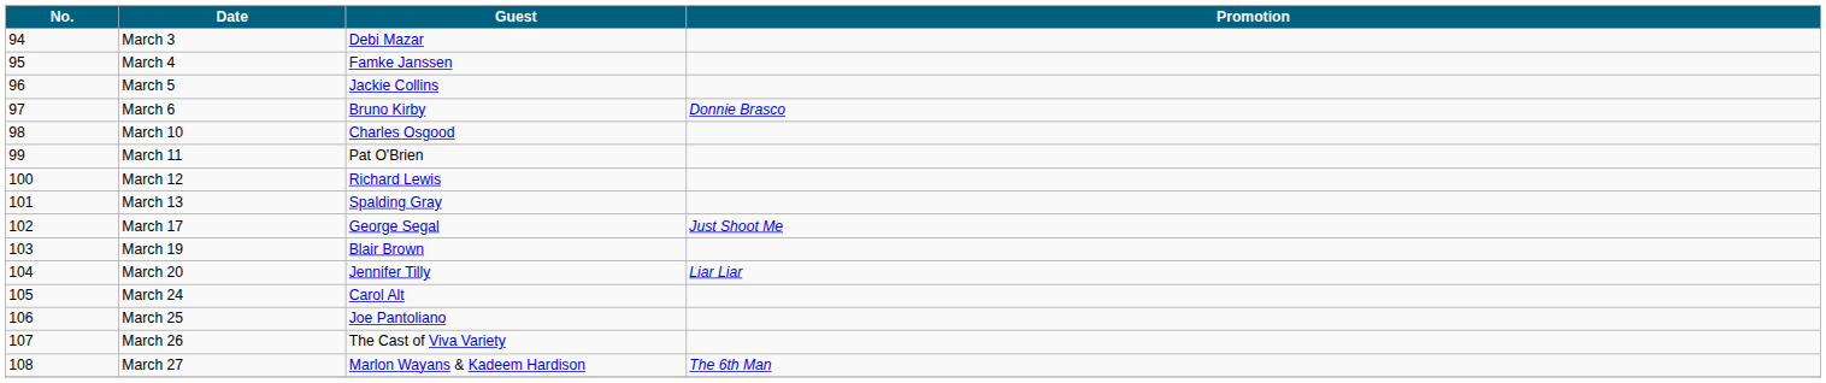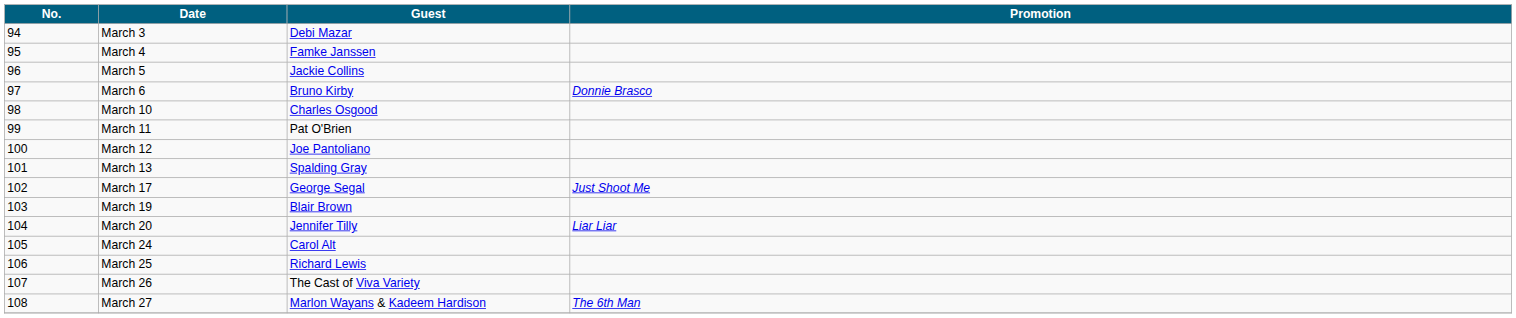March 12 | Guest: Richard Lewis -> Joe Pantoliano
March 25 | Guest: Joe Pantoliano -> Richard Lewis
